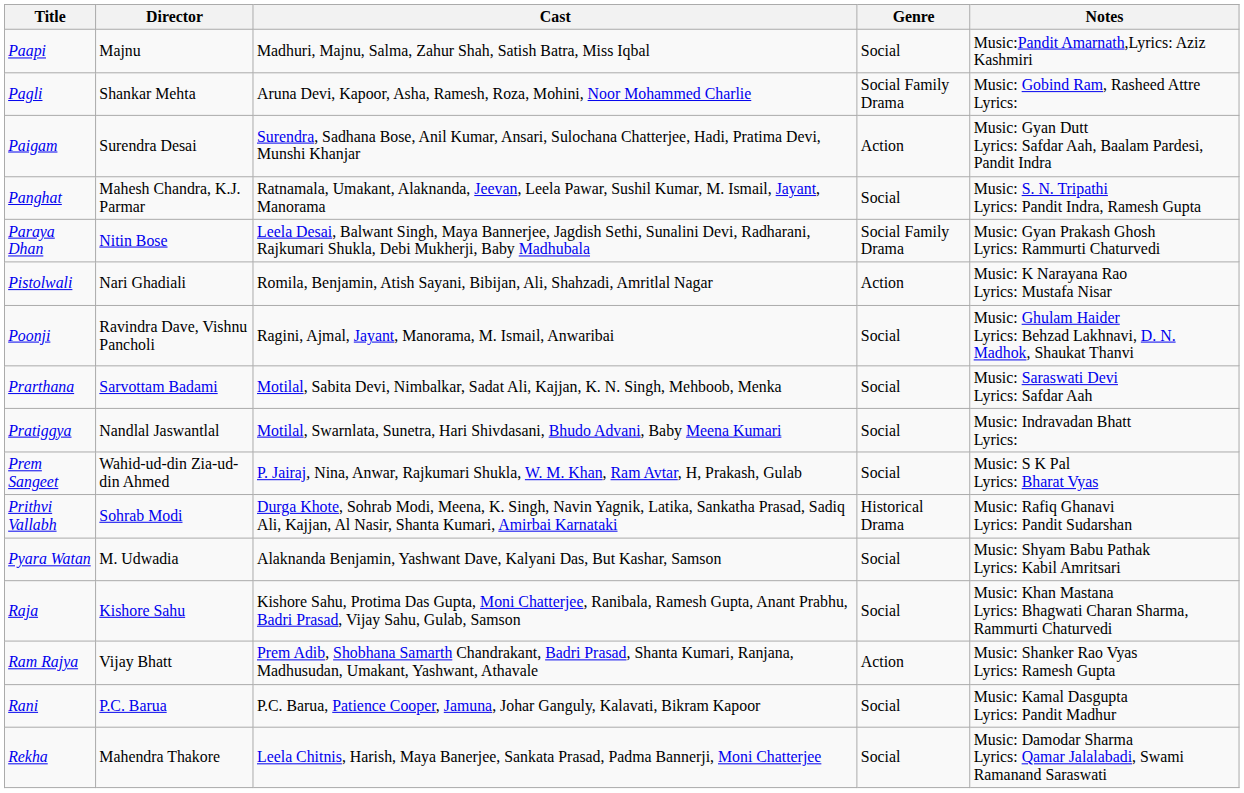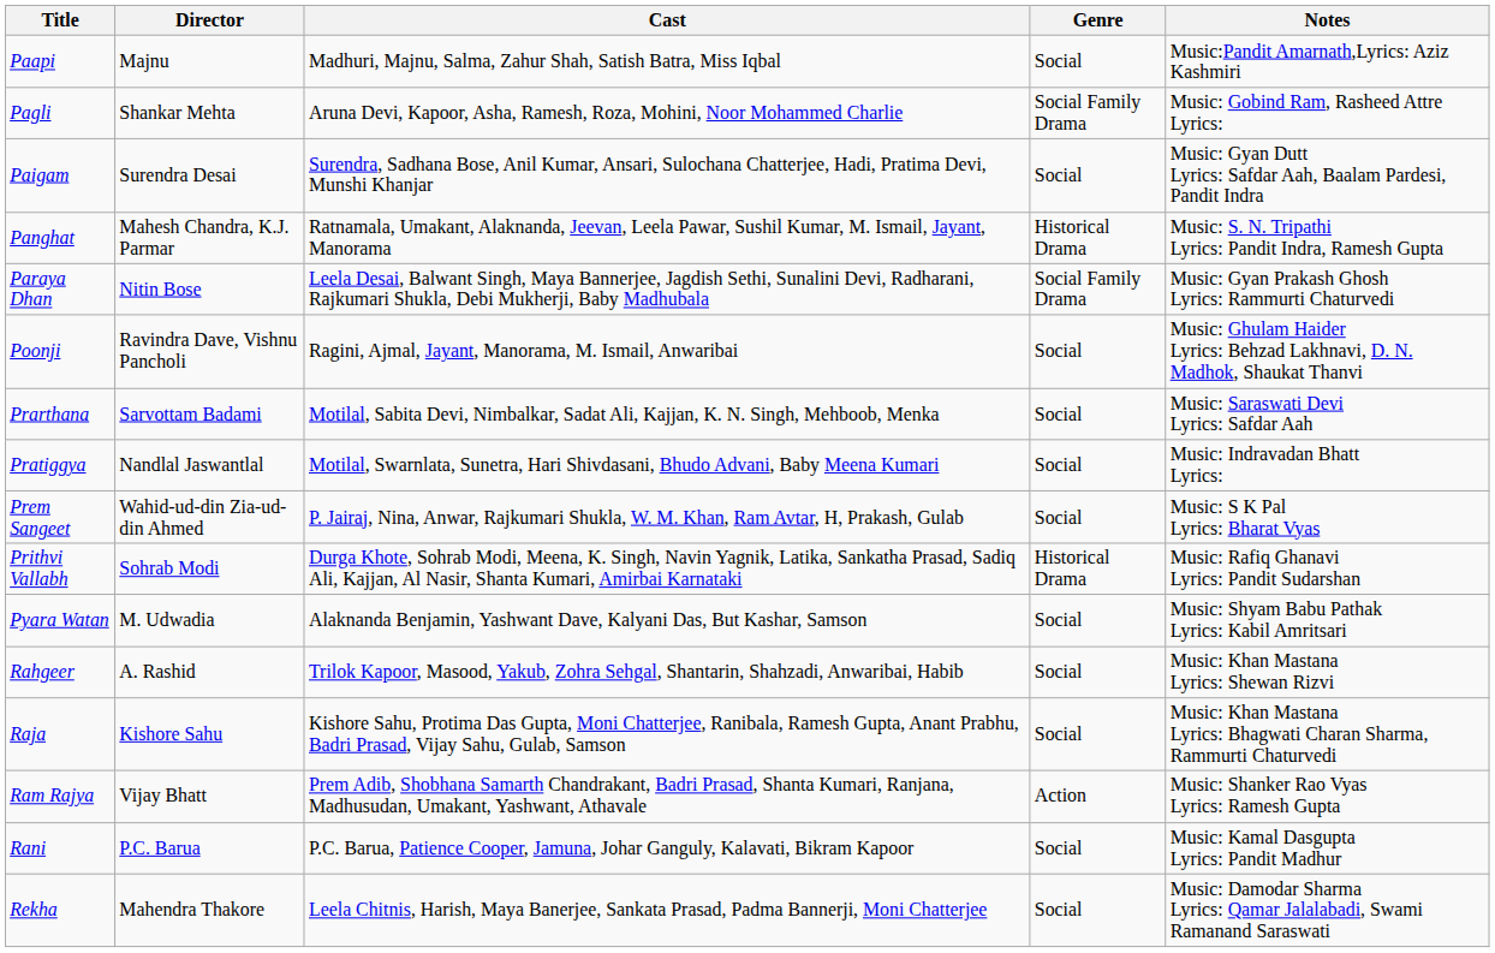Paigam | Genre: Action -> Social
Panghat | Genre: Social -> Historical Drama
- row: Pistolwali | Nari Ghadiali | Romila, Benjamin, Atish Sayani, Bibijan, Ali, Shahzadi, Amritlal Nagar | Action | Music: K Narayana Rao Lyrics: Mustafa Nisar
+ row: Rahgeer | A. Rashid | Trilok Kapoor, Masood, Yakub, Zohra Sehgal, Shantarin, Shahzadi, Anwaribai, Habib | Social | Music: Khan Mastana Lyrics: Shewan Rizvi
